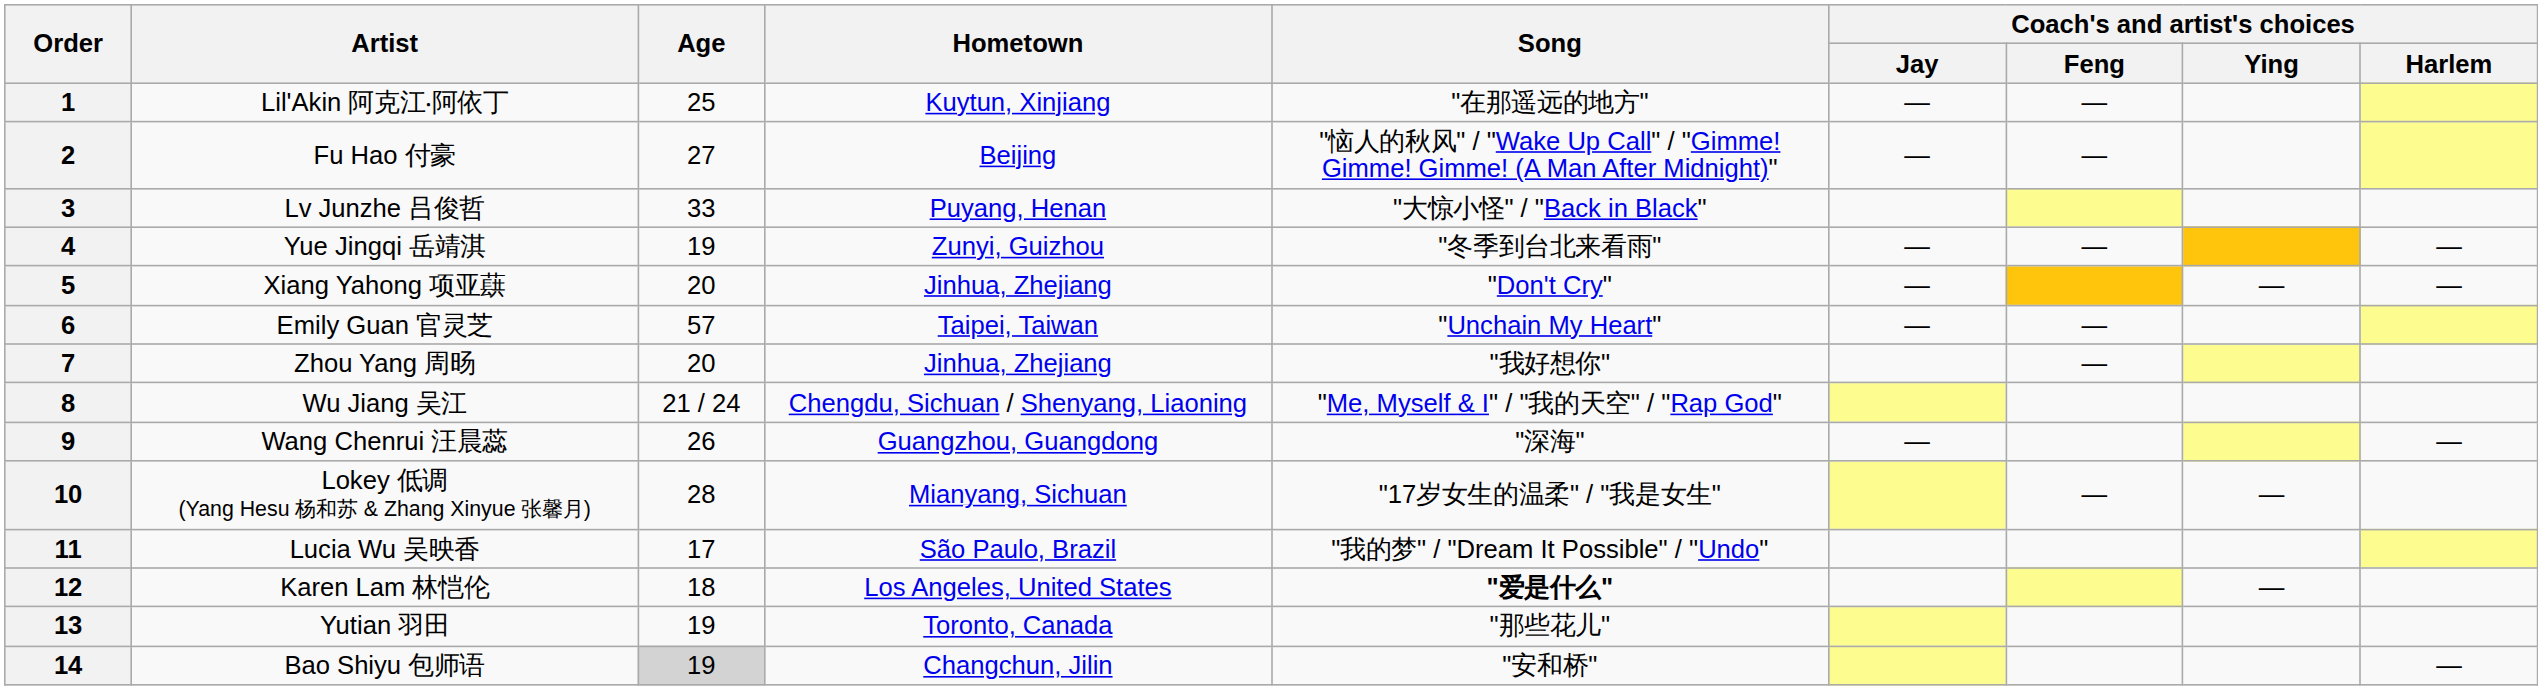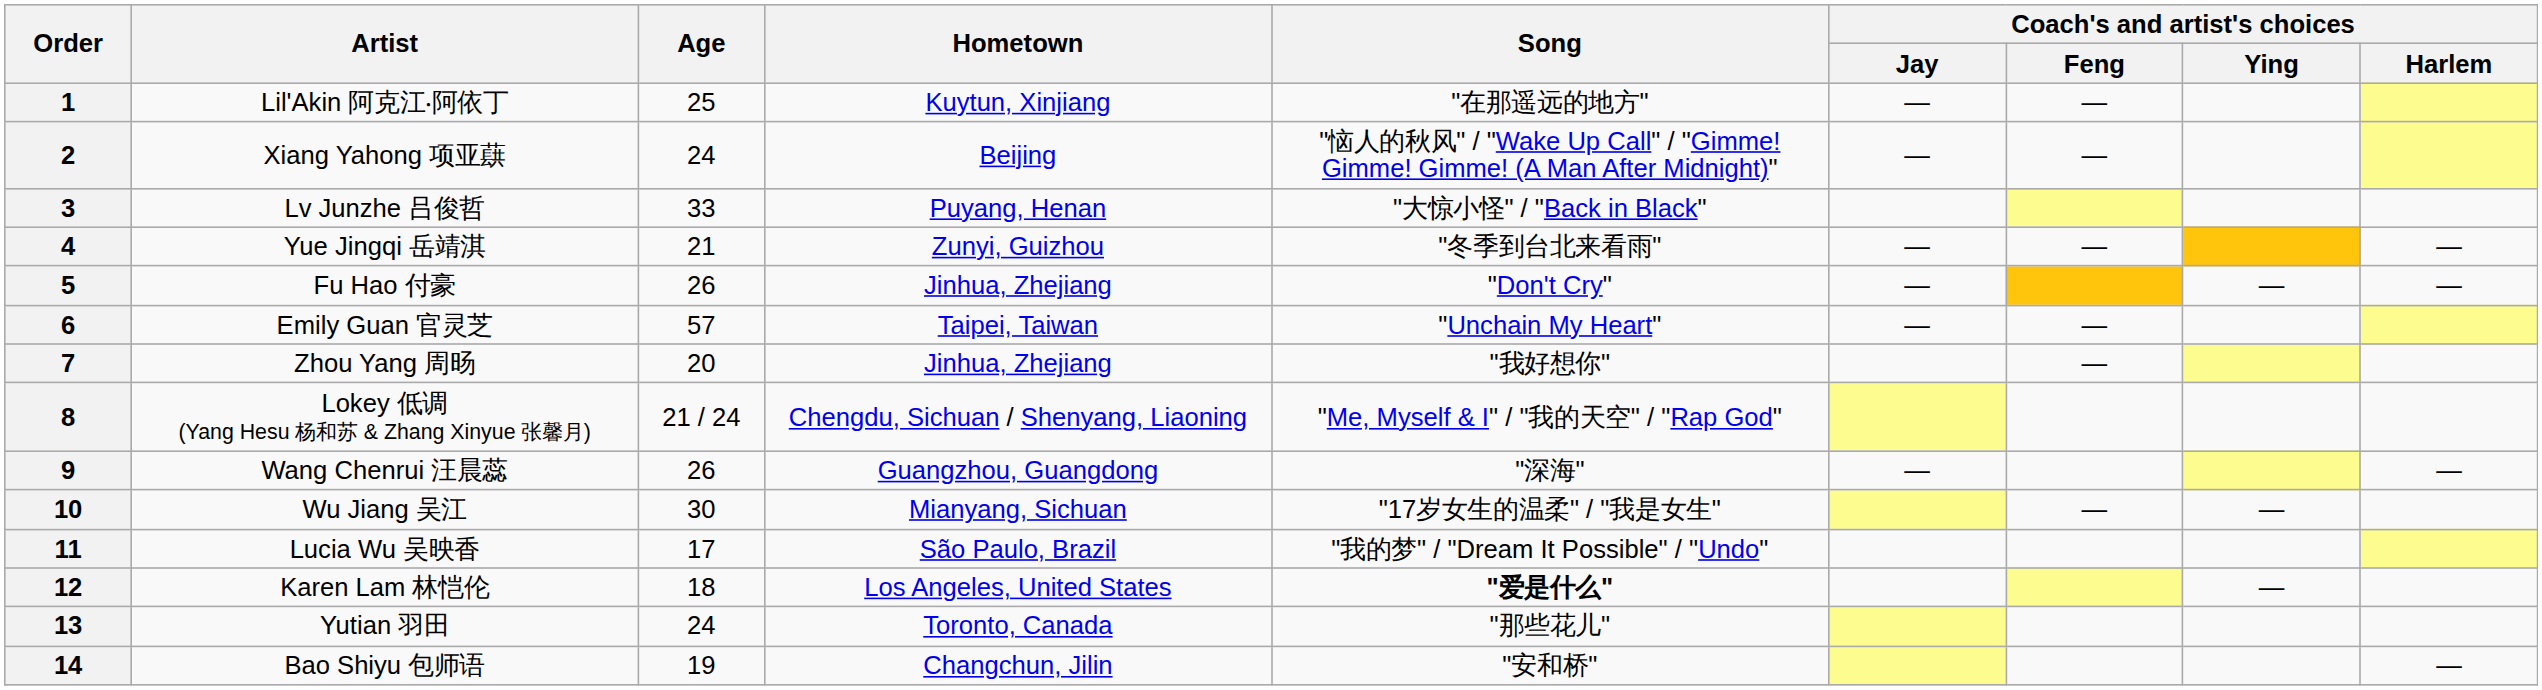2 | Artist: Fu Hao 付豪 -> Xiang Yahong 项亚蕻
2 | Age: 27 -> 24
4 | Age: 19 -> 21
5 | Artist: Xiang Yahong 项亚蕻 -> Fu Hao 付豪
5 | Age: 20 -> 26
8 | Artist: Wu Jiang 吴江 -> Lokey 低调 (Yang Hesu 杨和苏 & Zhang Xinyue 张馨月)
10 | Artist: Lokey 低调 (Yang Hesu 杨和苏 & Zhang Xinyue 张馨月) -> Wu Jiang 吴江
10 | Age: 28 -> 30
13 | Age: 19 -> 24
14 | Age: lightgrey background -> no background
